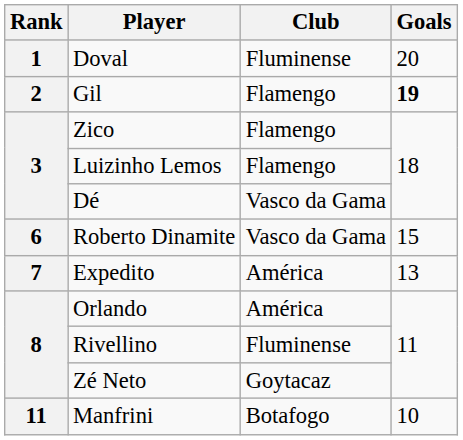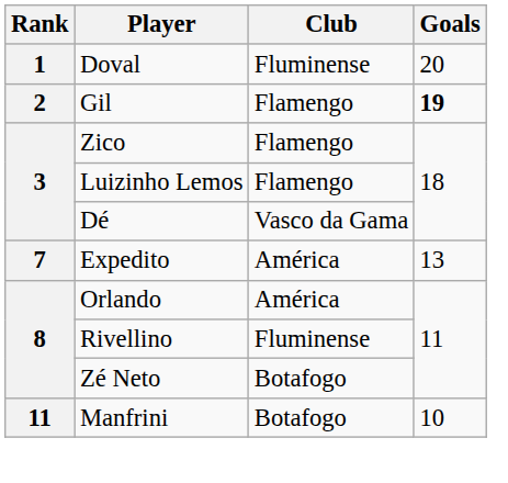- row: 6 | Roberto Dinamite | Vasco da Gama | 15
Zé Neto | Club: Goytacaz -> Botafogo
